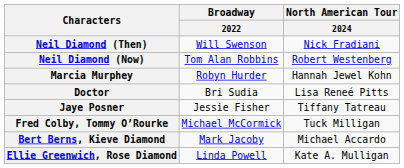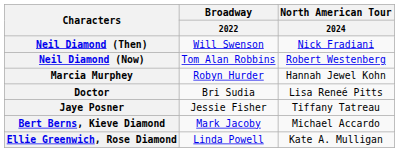- row: Fred Colby, Tommy O’Rourke | Michael McCormick | Tuck Milligan
